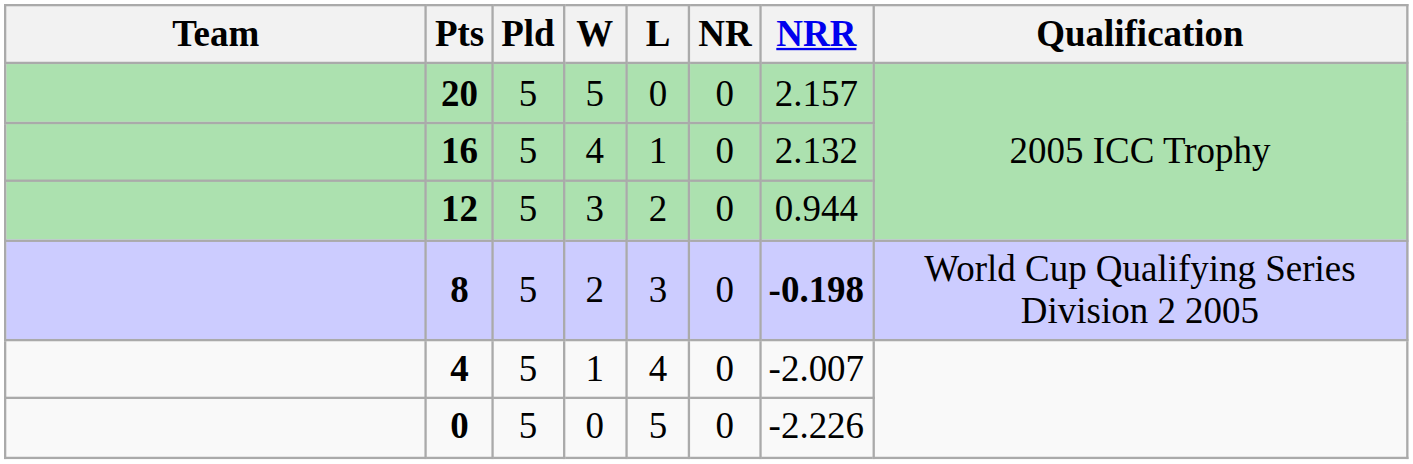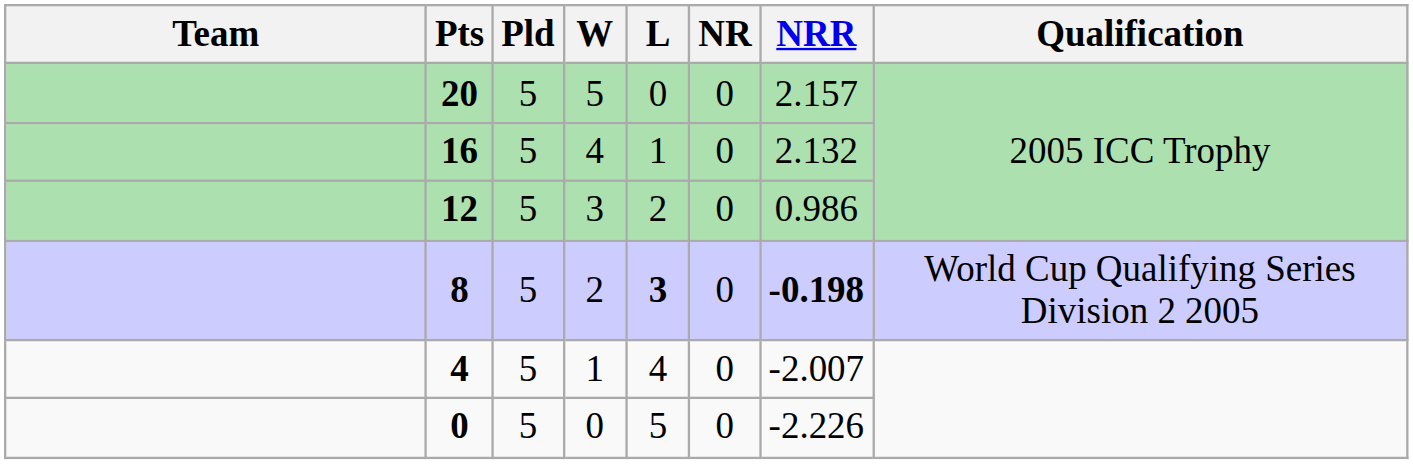12 | NRR: 0.944 -> 0.986
8 | L: normal -> bold
